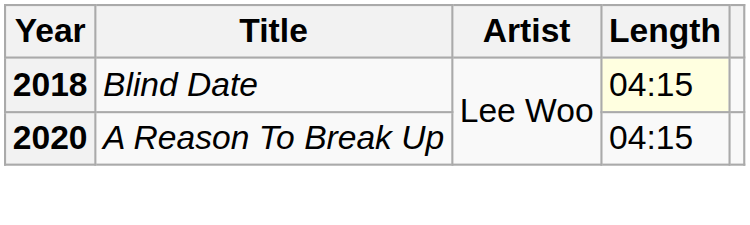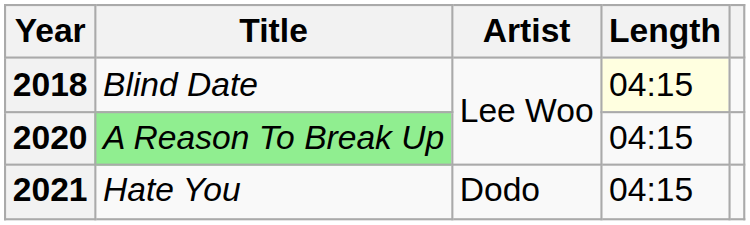2020 | Title: no background -> lightgreen background
+ row: 2021 | Hate You | Dodo | 04:15
